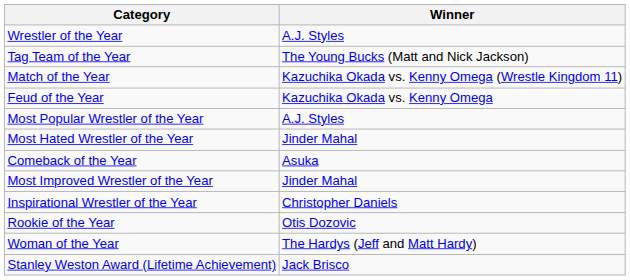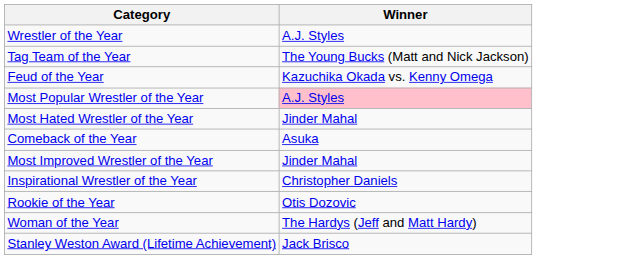- row: Match of the Year | Kazuchika Okada vs. Kenny Omega (Wrestle Kingdom 11)
Most Popular Wrestler of the Year | Winner: no background -> pink background
